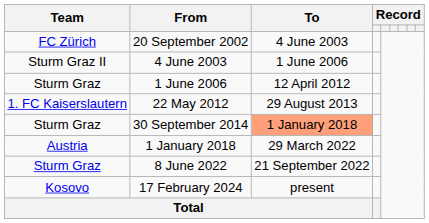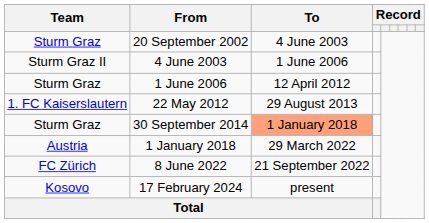20 September 2002 | Team: FC Zürich -> Sturm Graz
8 June 2022 | Team: Sturm Graz -> FC Zürich
